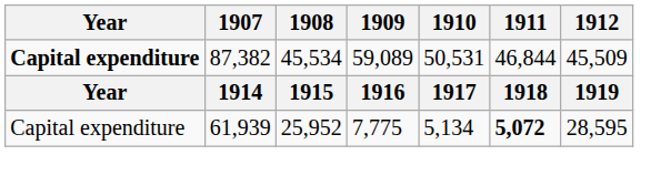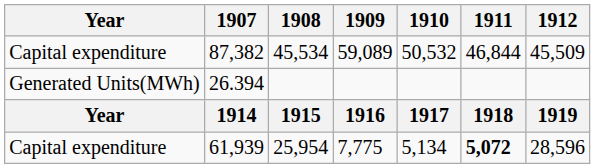87,382 | Year: bold -> normal
87,382 | 1910: 50,531 -> 50,532
+ row: Generated Units(MWh) | 26.394
61,939 | 1908: 25,952 -> 25,954
61,939 | 1912: 28,595 -> 28,596
